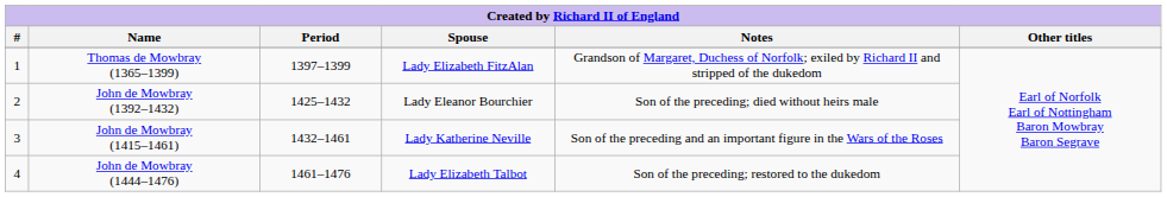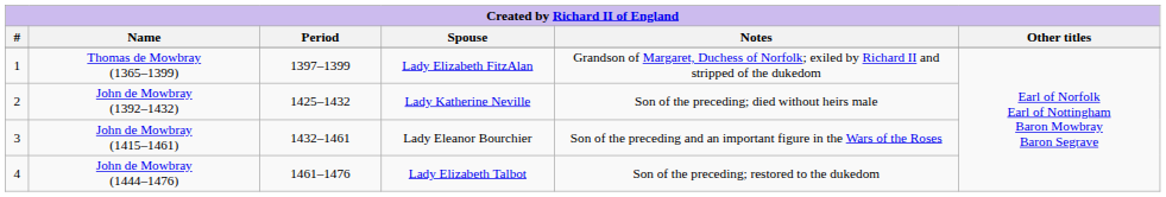John de Mowbray (1392–1432) | Spouse: Lady Eleanor Bourchier -> Lady Katherine Neville
John de Mowbray (1415–1461) | Spouse: Lady Katherine Neville -> Lady Eleanor Bourchier
